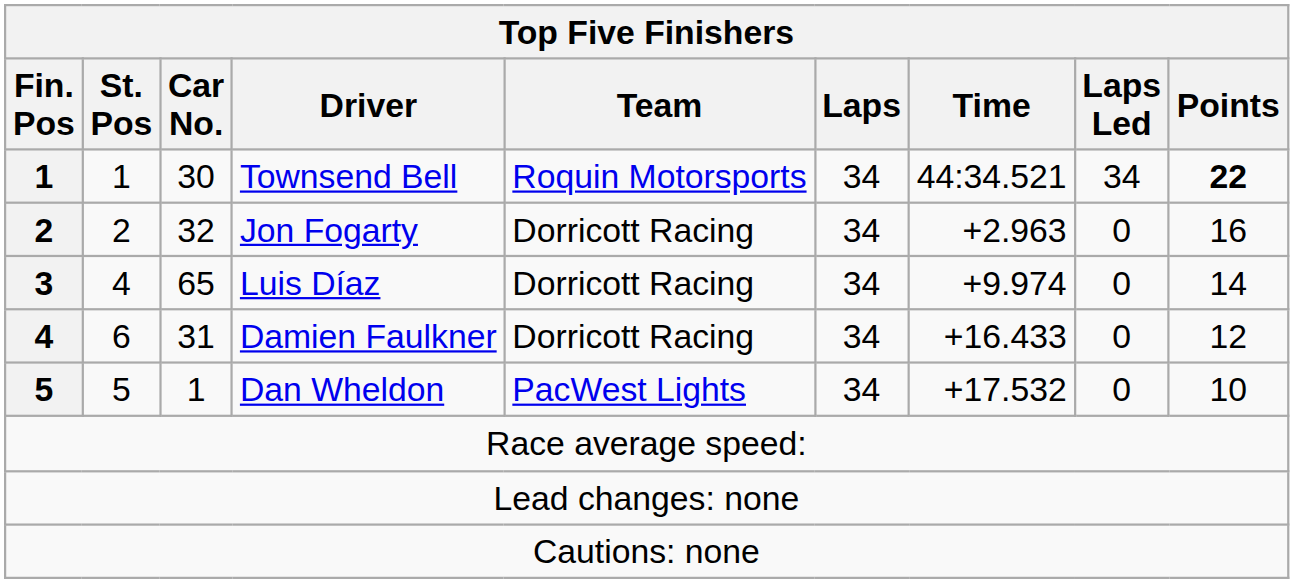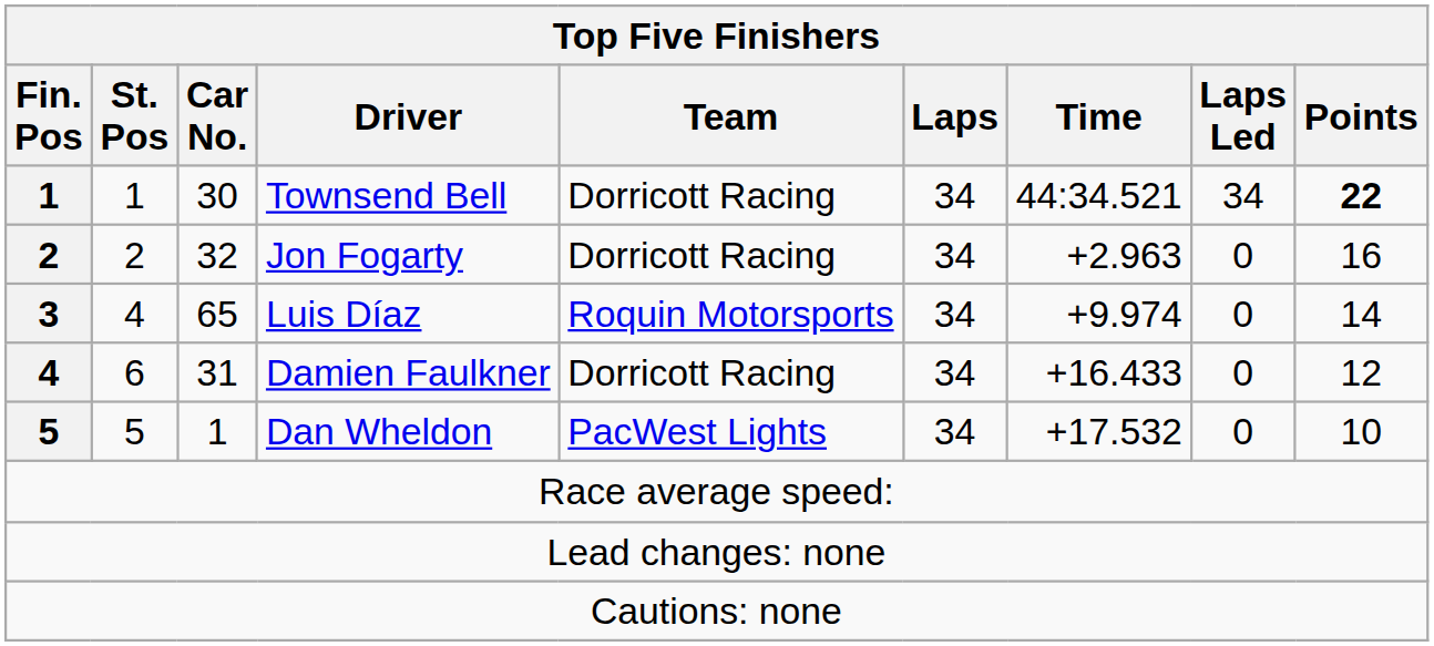Townsend Bell | Team: Roquin Motorsports -> Dorricott Racing
Luis Díaz | Team: Dorricott Racing -> Roquin Motorsports
